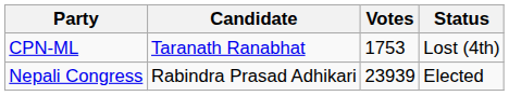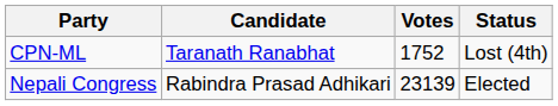CPN-ML | Votes: 1753 -> 1752
Nepali Congress | Votes: 23939 -> 23139
